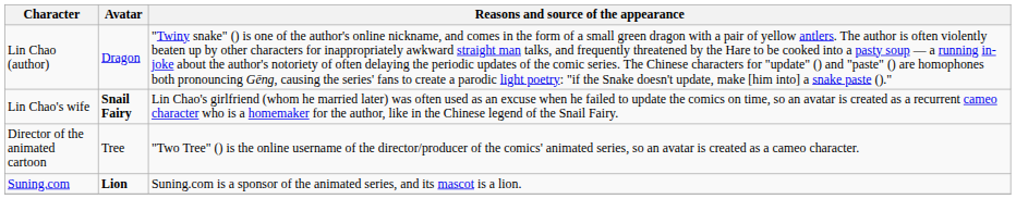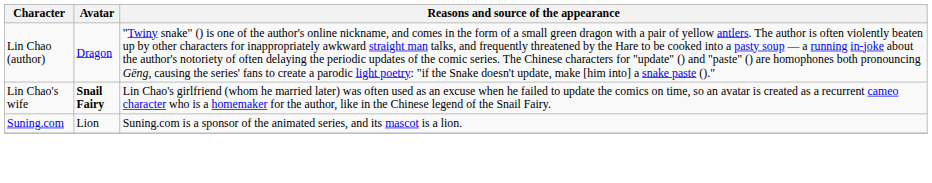- row: Director of the animated cartoon | Tree | "Two Tree" () is the online username of the director/producer of the comics' animated series, so an avatar is created as a cameo character.
Suning.com | Avatar: bold -> normal
